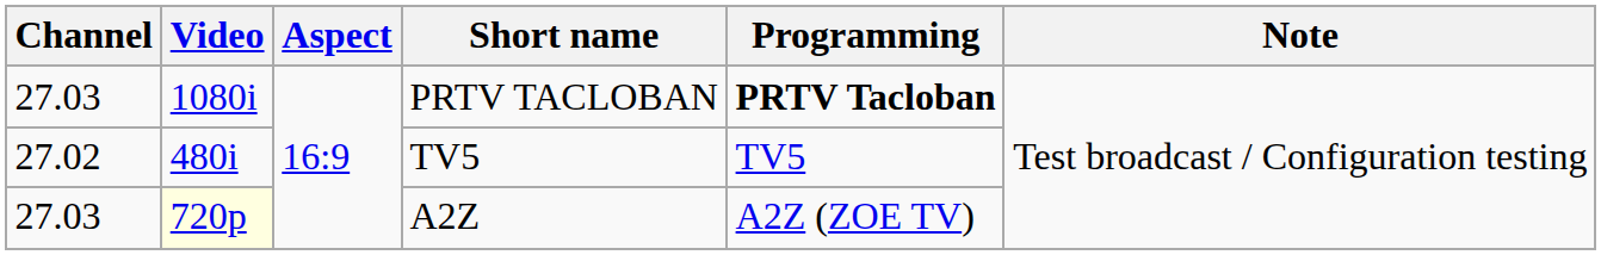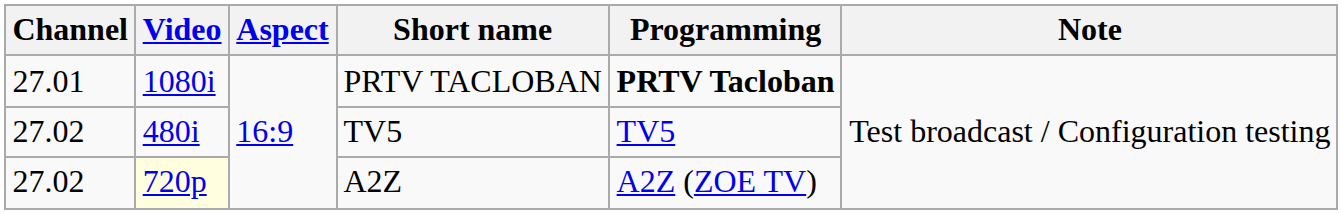PRTV TACLOBAN | Channel: 27.03 -> 27.01
A2Z | Channel: 27.03 -> 27.02
